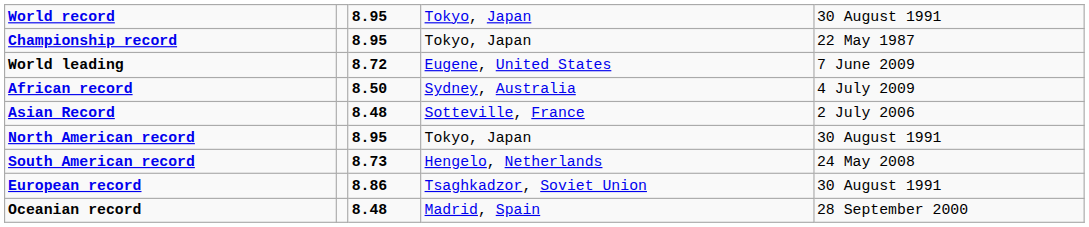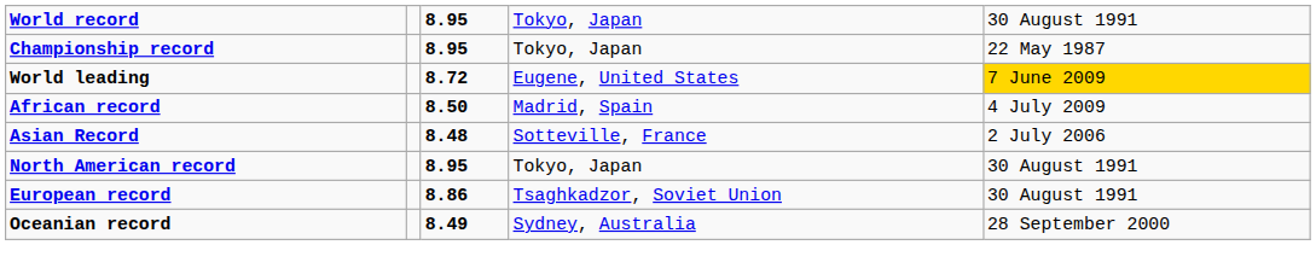World leading | column 5: no background -> gold background
African record | column 4: Sydney, Australia -> Madrid, Spain
- row: South American record | 8.73 | Hengelo, Netherlands | 24 May 2008
Oceanian record | column 3: 8.48 -> 8.49
Oceanian record | column 4: Madrid, Spain -> Sydney, Australia
